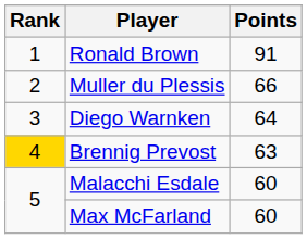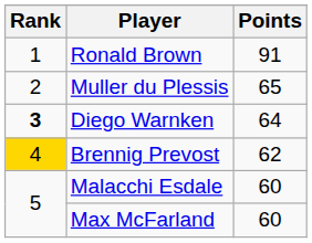Muller du Plessis | Points: 66 -> 65
Diego Warnken | Rank: normal -> bold
Brennig Prevost | Points: 63 -> 62
